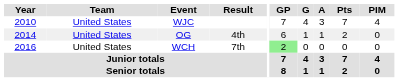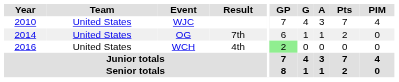OG | Result: 4th -> 7th
WCH | Result: 7th -> 4th
